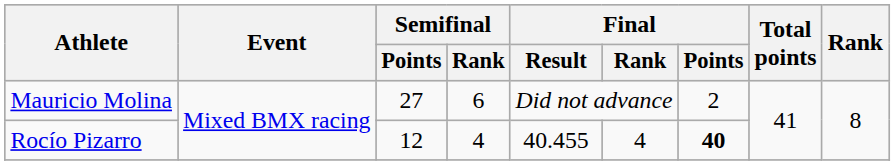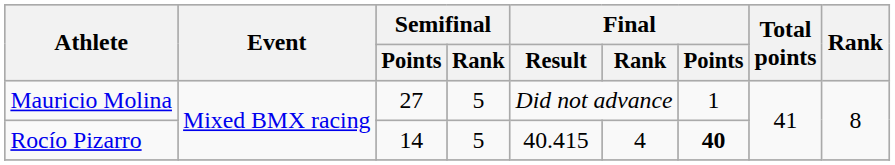Mauricio Molina | Semifinal / Rank: 6 -> 5
Mauricio Molina | Final / Points: 2 -> 1
Rocío Pizarro | Semifinal / Points: 12 -> 14
Rocío Pizarro | Semifinal / Rank: 4 -> 5
Rocío Pizarro | Final / Result: 40.455 -> 40.415
